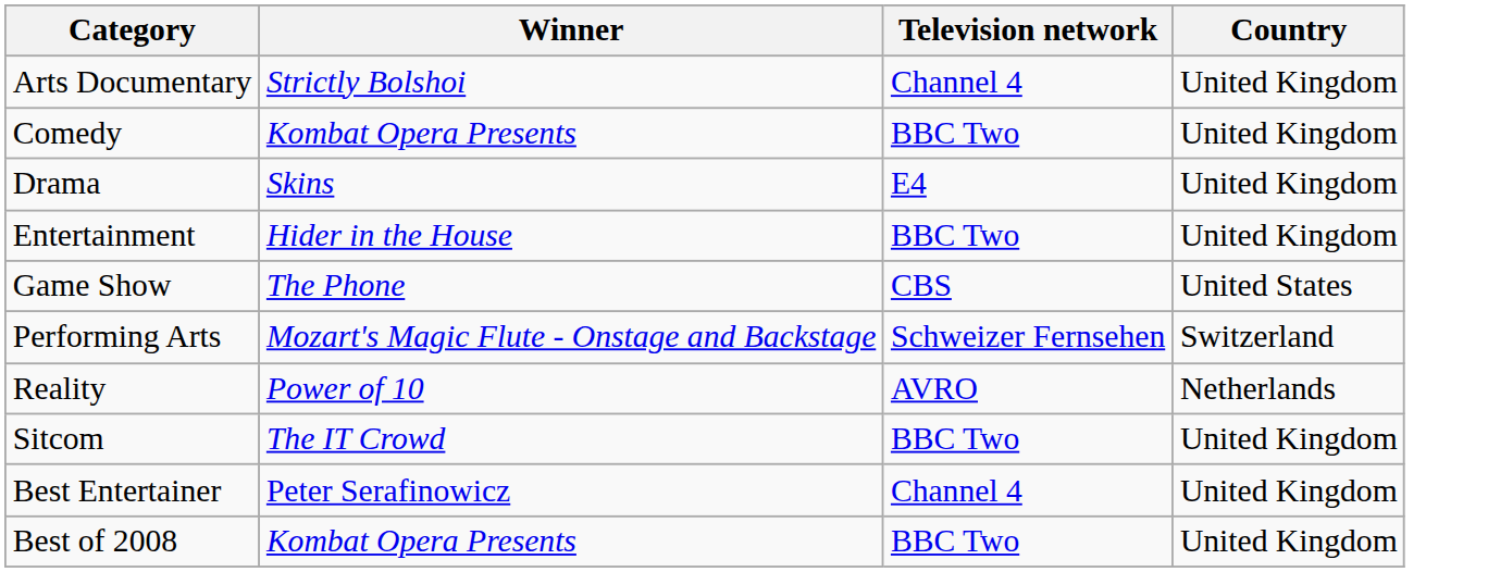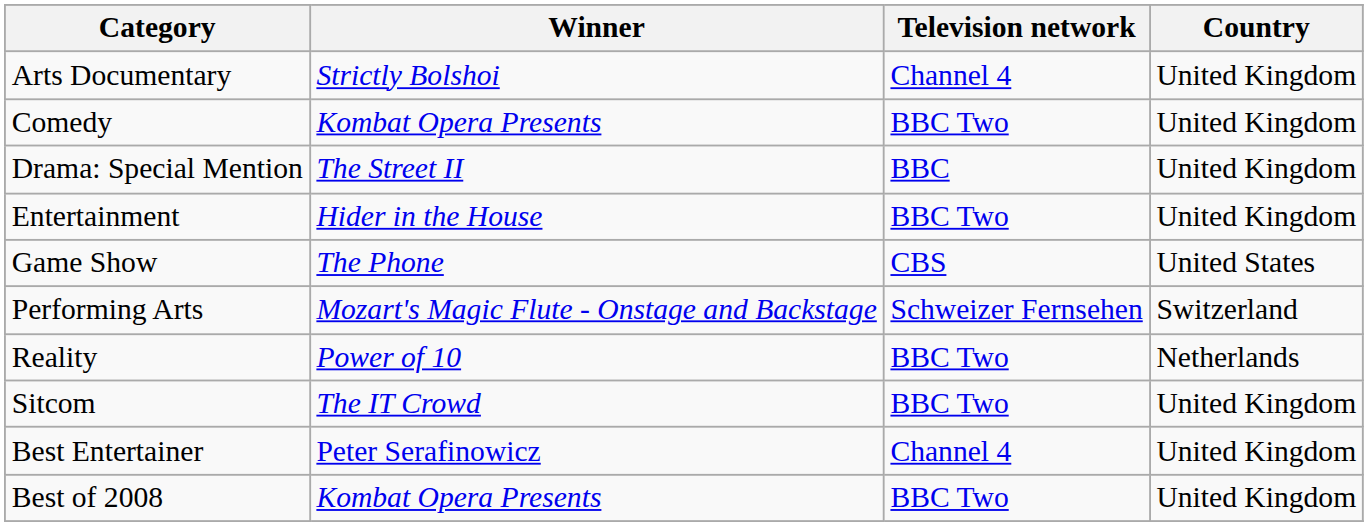- row: Drama | Skins | E4 | United Kingdom
+ row: Drama: Special Mention | The Street II | BBC | United Kingdom
Reality | Television network: AVRO -> BBC Two
